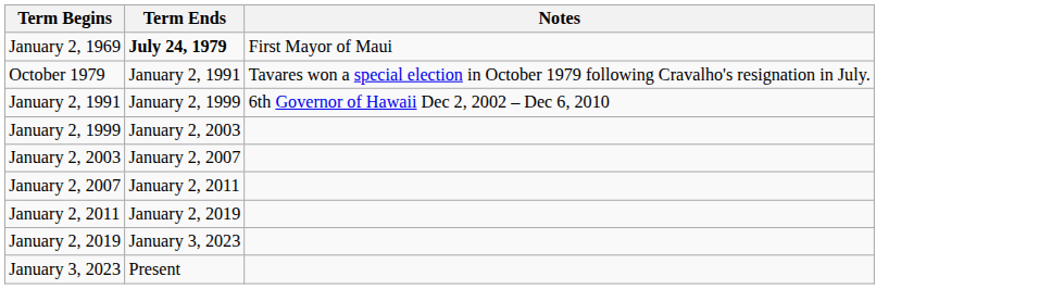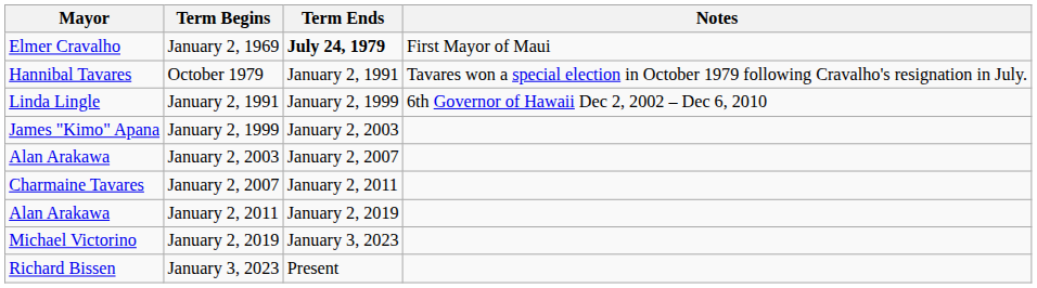+ column: Mayor | Elmer Cravalho | Hannibal Tavares | Linda Lingle | James "Kimo" Apana | Alan Arakawa | Charmaine Tavares | Alan Arakawa | Michael Victorino | Richard Bissen
